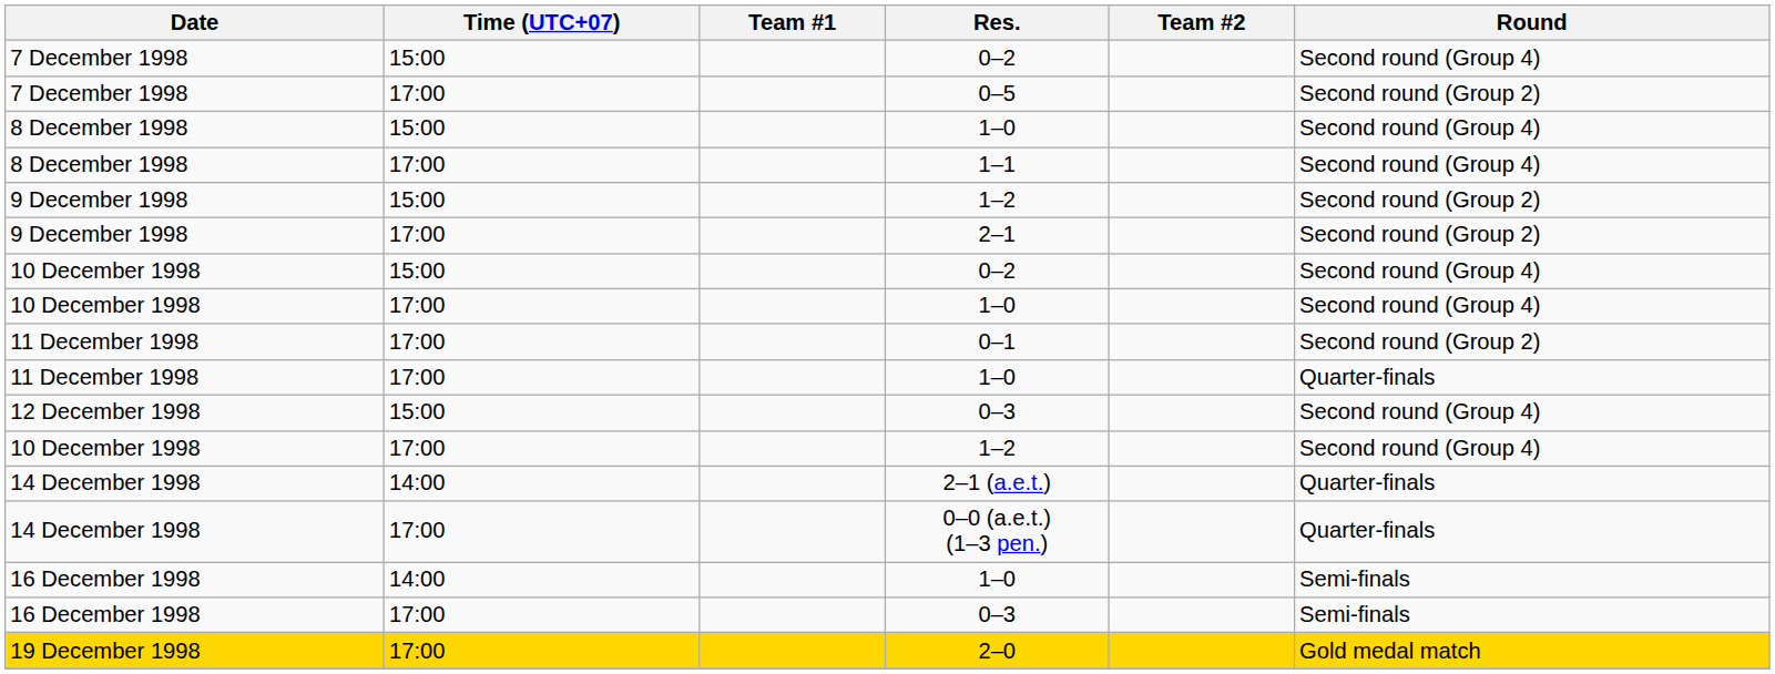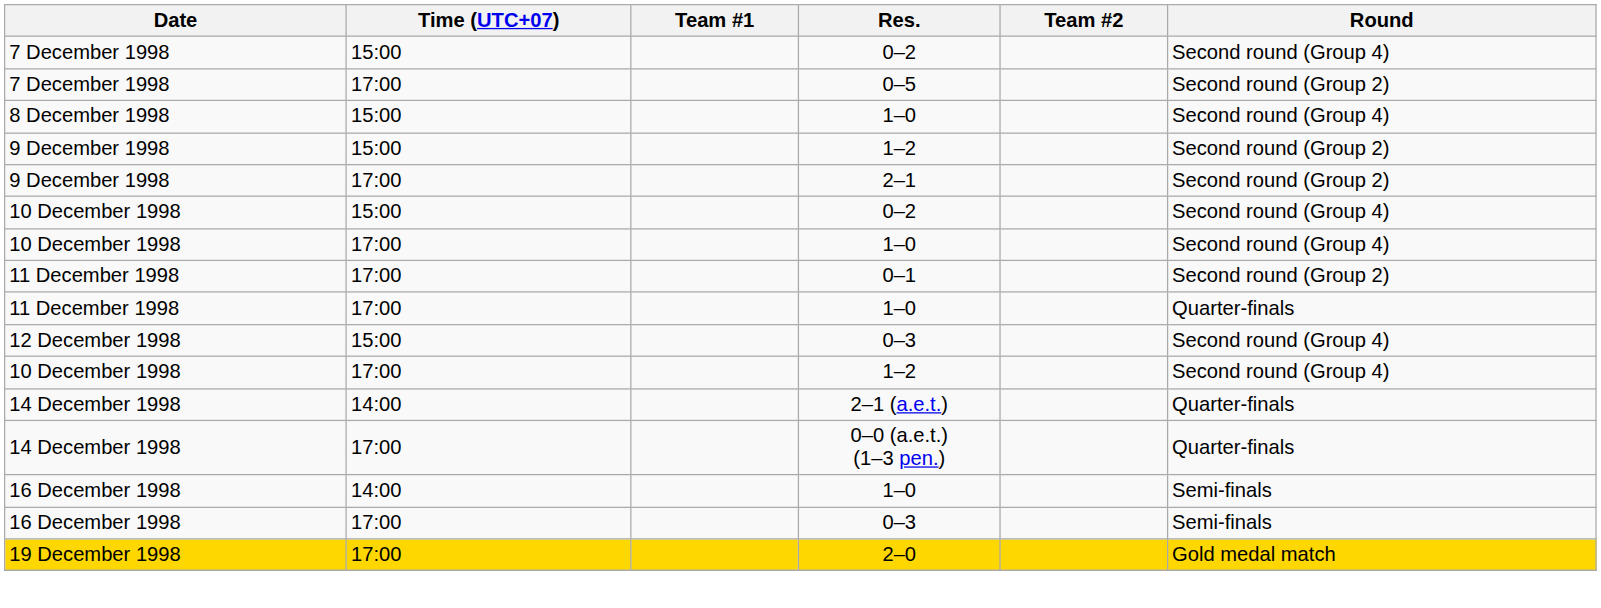- row: 8 December 1998 | 17:00 | 1–1 | Second round (Group 4)
